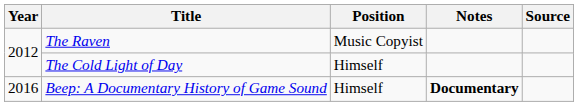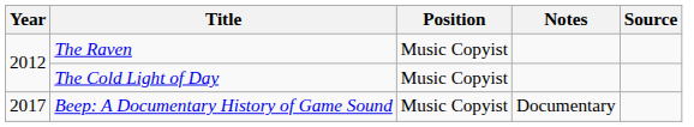The Cold Light of Day | Position: Himself -> Music Copyist
Beep: A Documentary History of Game Sound | Year: 2016 -> 2017
Beep: A Documentary History of Game Sound | Position: Himself -> Music Copyist
Beep: A Documentary History of Game Sound | Notes: bold -> normal
